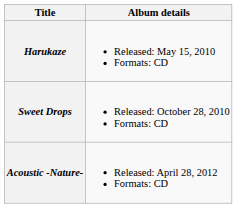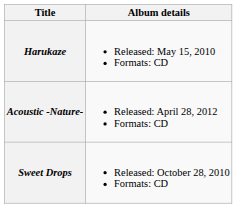rows swapped: Sweet Drops <-> Acoustic -Nature-
